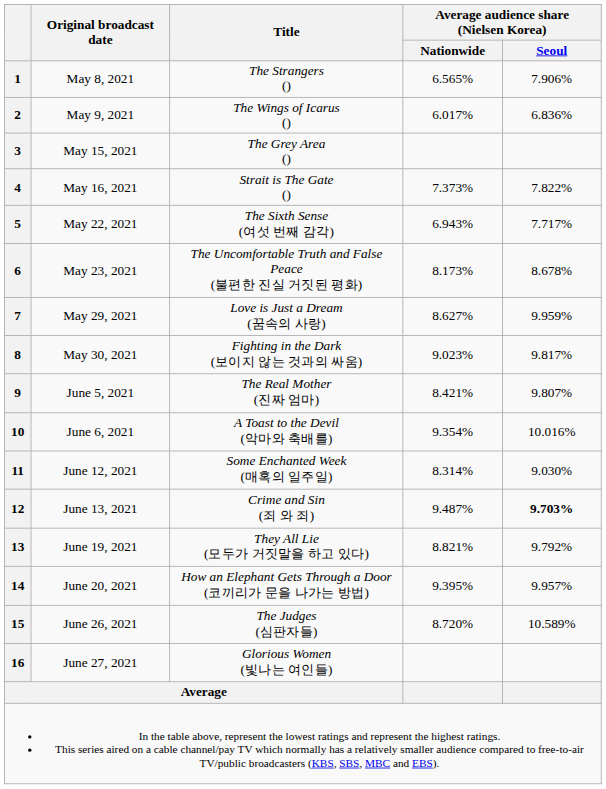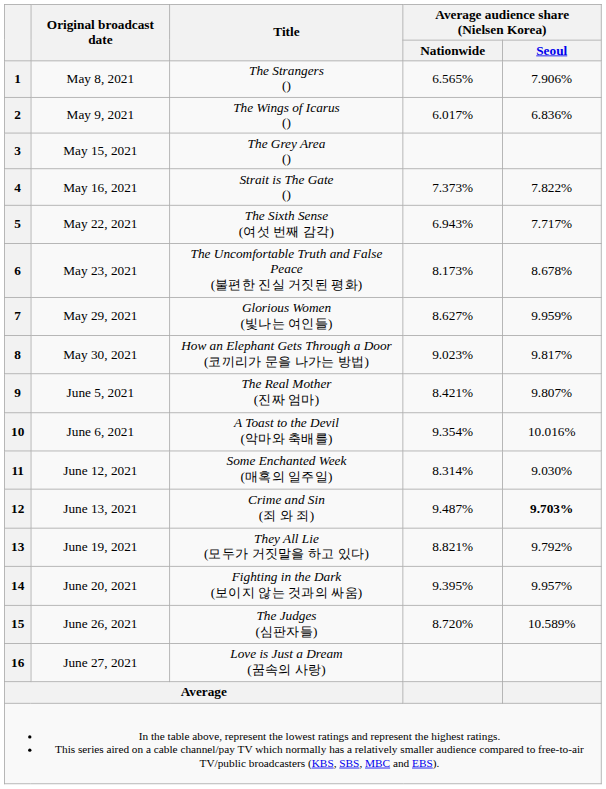7 | Title: Love is Just a Dream (꿈속의 사랑) -> Glorious Women (빛나는 여인들)
8 | Title: Fighting in the Dark (보이지 않는 것과의 싸움) -> How an Elephant Gets Through a Door (코끼리가 문을 나가는 방법)
14 | Title: How an Elephant Gets Through a Door (코끼리가 문을 나가는 방법) -> Fighting in the Dark (보이지 않는 것과의 싸움)
16 | Title: Glorious Women (빛나는 여인들) -> Love is Just a Dream (꿈속의 사랑)
